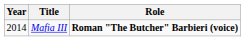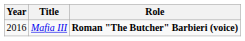Mafia III | Year: 2014 -> 2016
